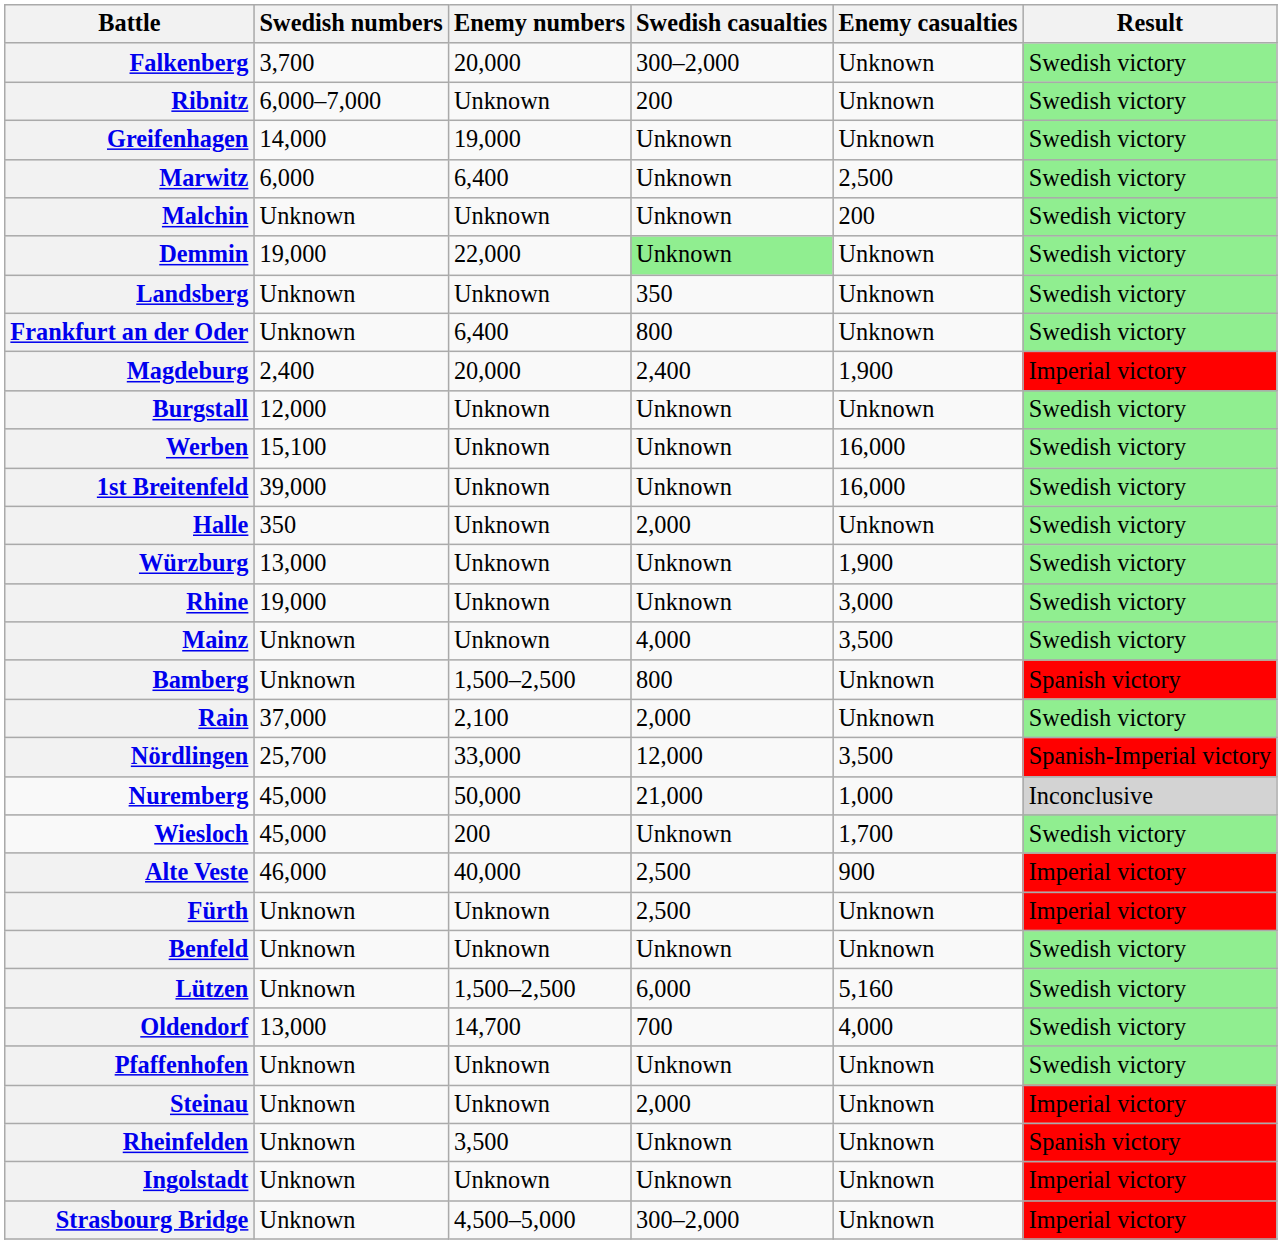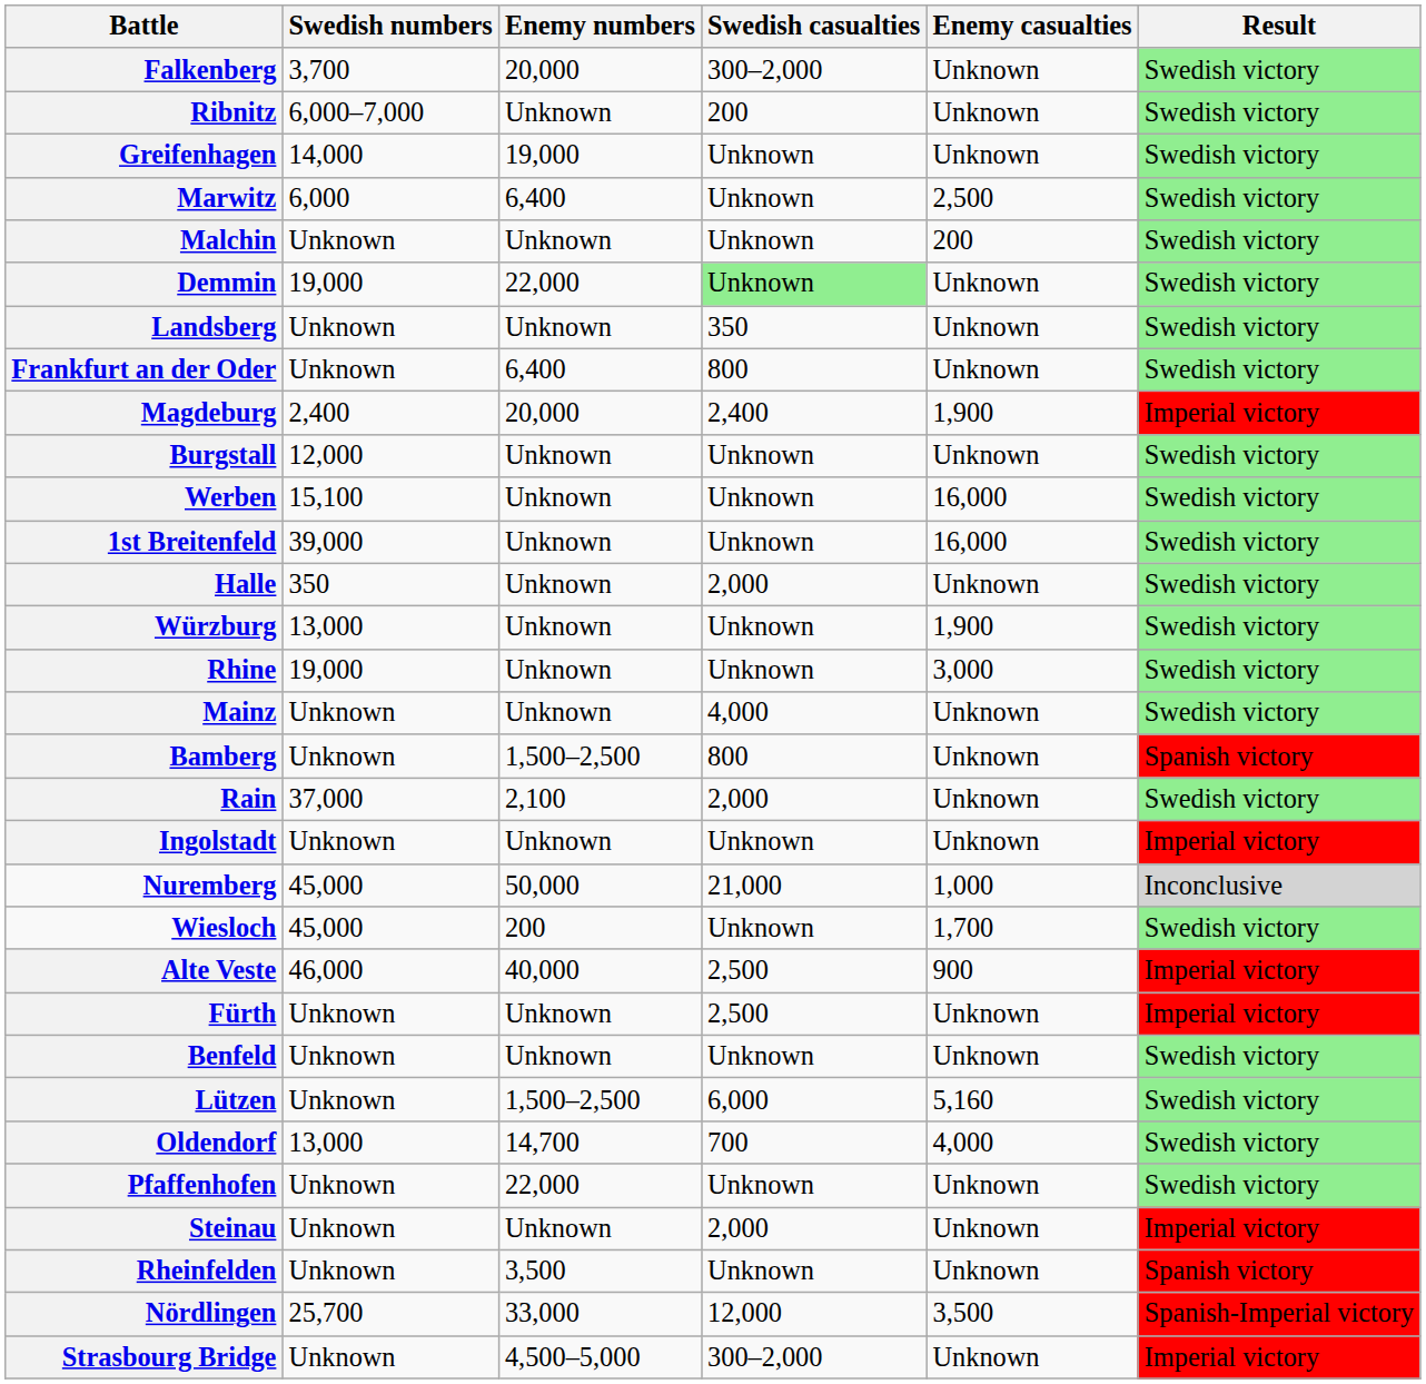Mainz | Enemy casualties: 3,500 -> Unknown
rows swapped: Ingolstadt <-> Nördlingen
Pfaffenhofen | Enemy numbers: Unknown -> 22,000
